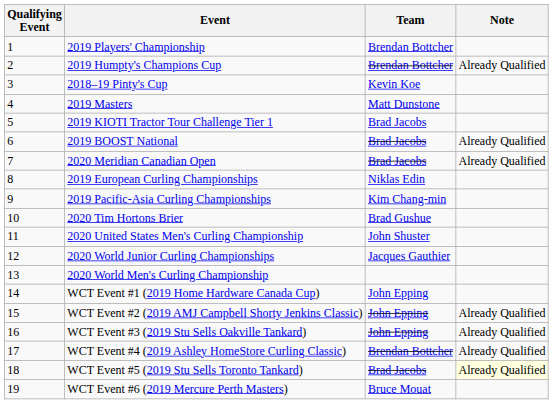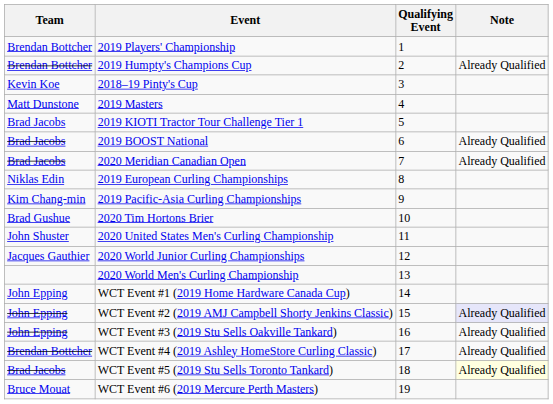columns swapped: Qualifying Event <-> Team
WCT Event #2 (2019 AMJ Campbell Shorty Jenkins Classic) | Note: no background -> lavender background
